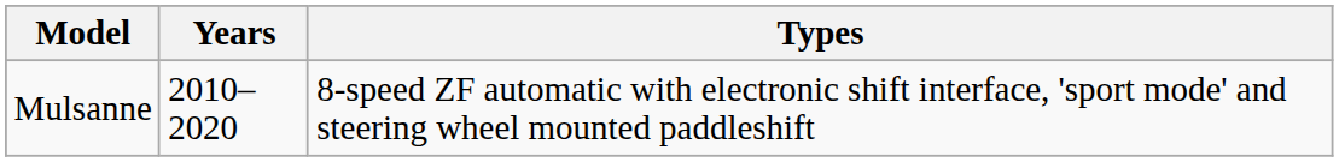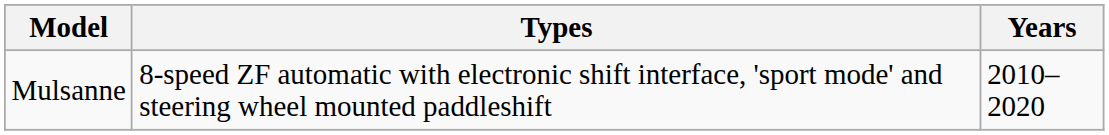columns swapped: Years <-> Types
